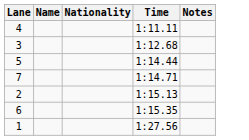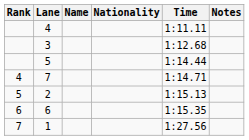+ column: Rank | 4 | 5 | 6 | 7
